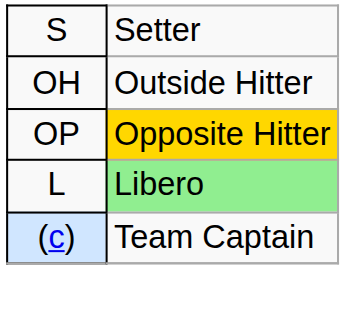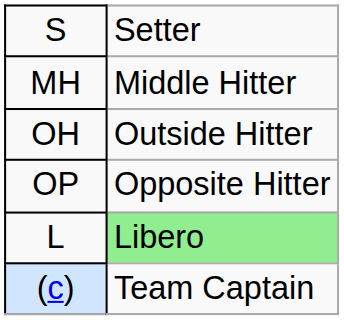+ row: MH | Middle Hitter
OP | column 2: gold background -> no background
